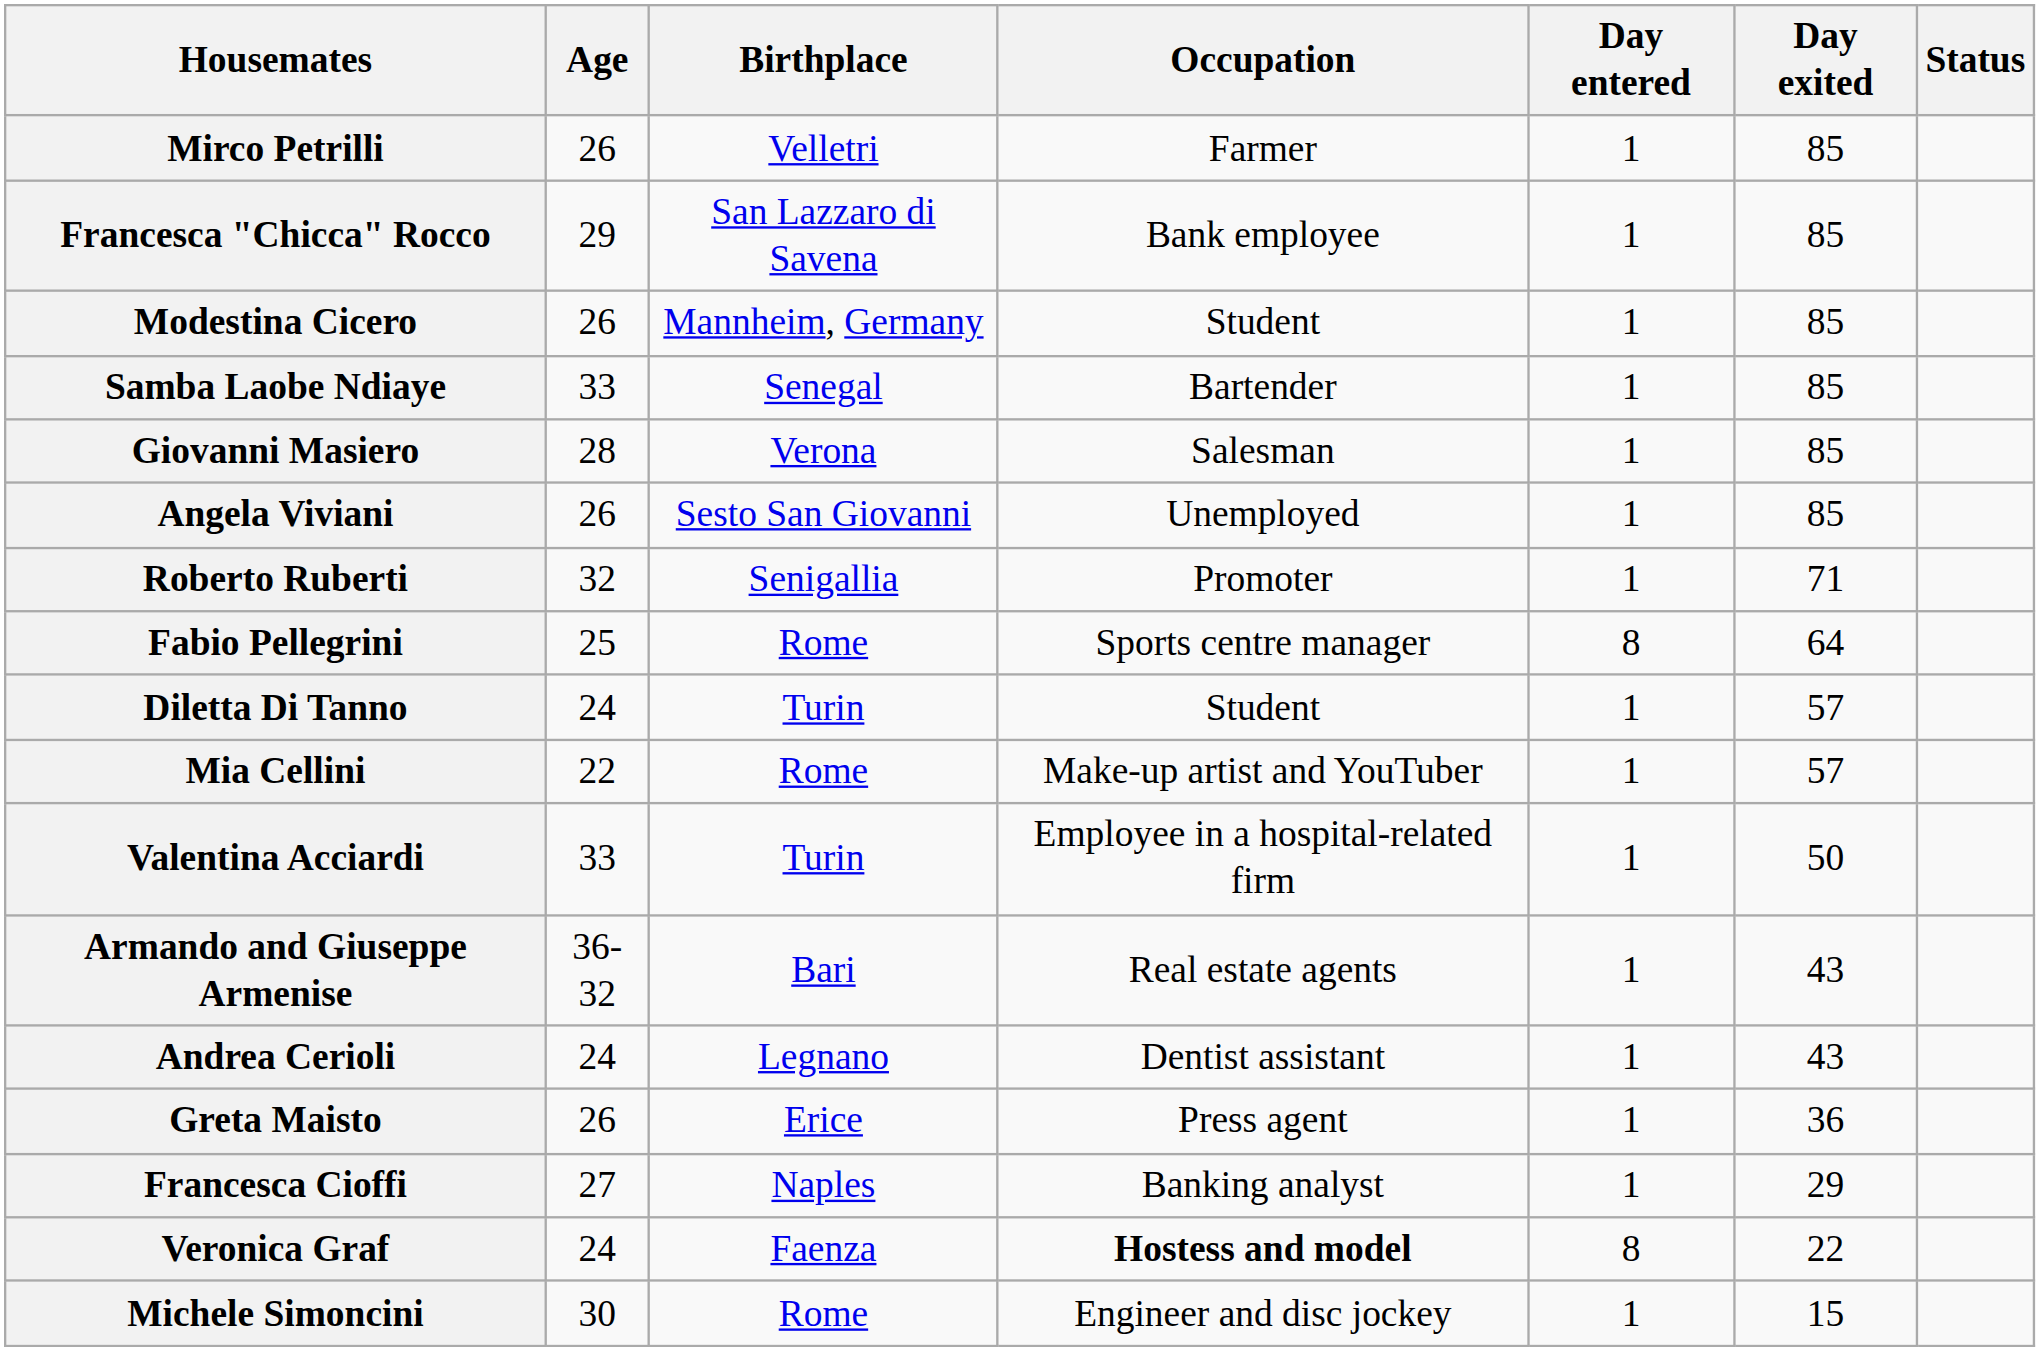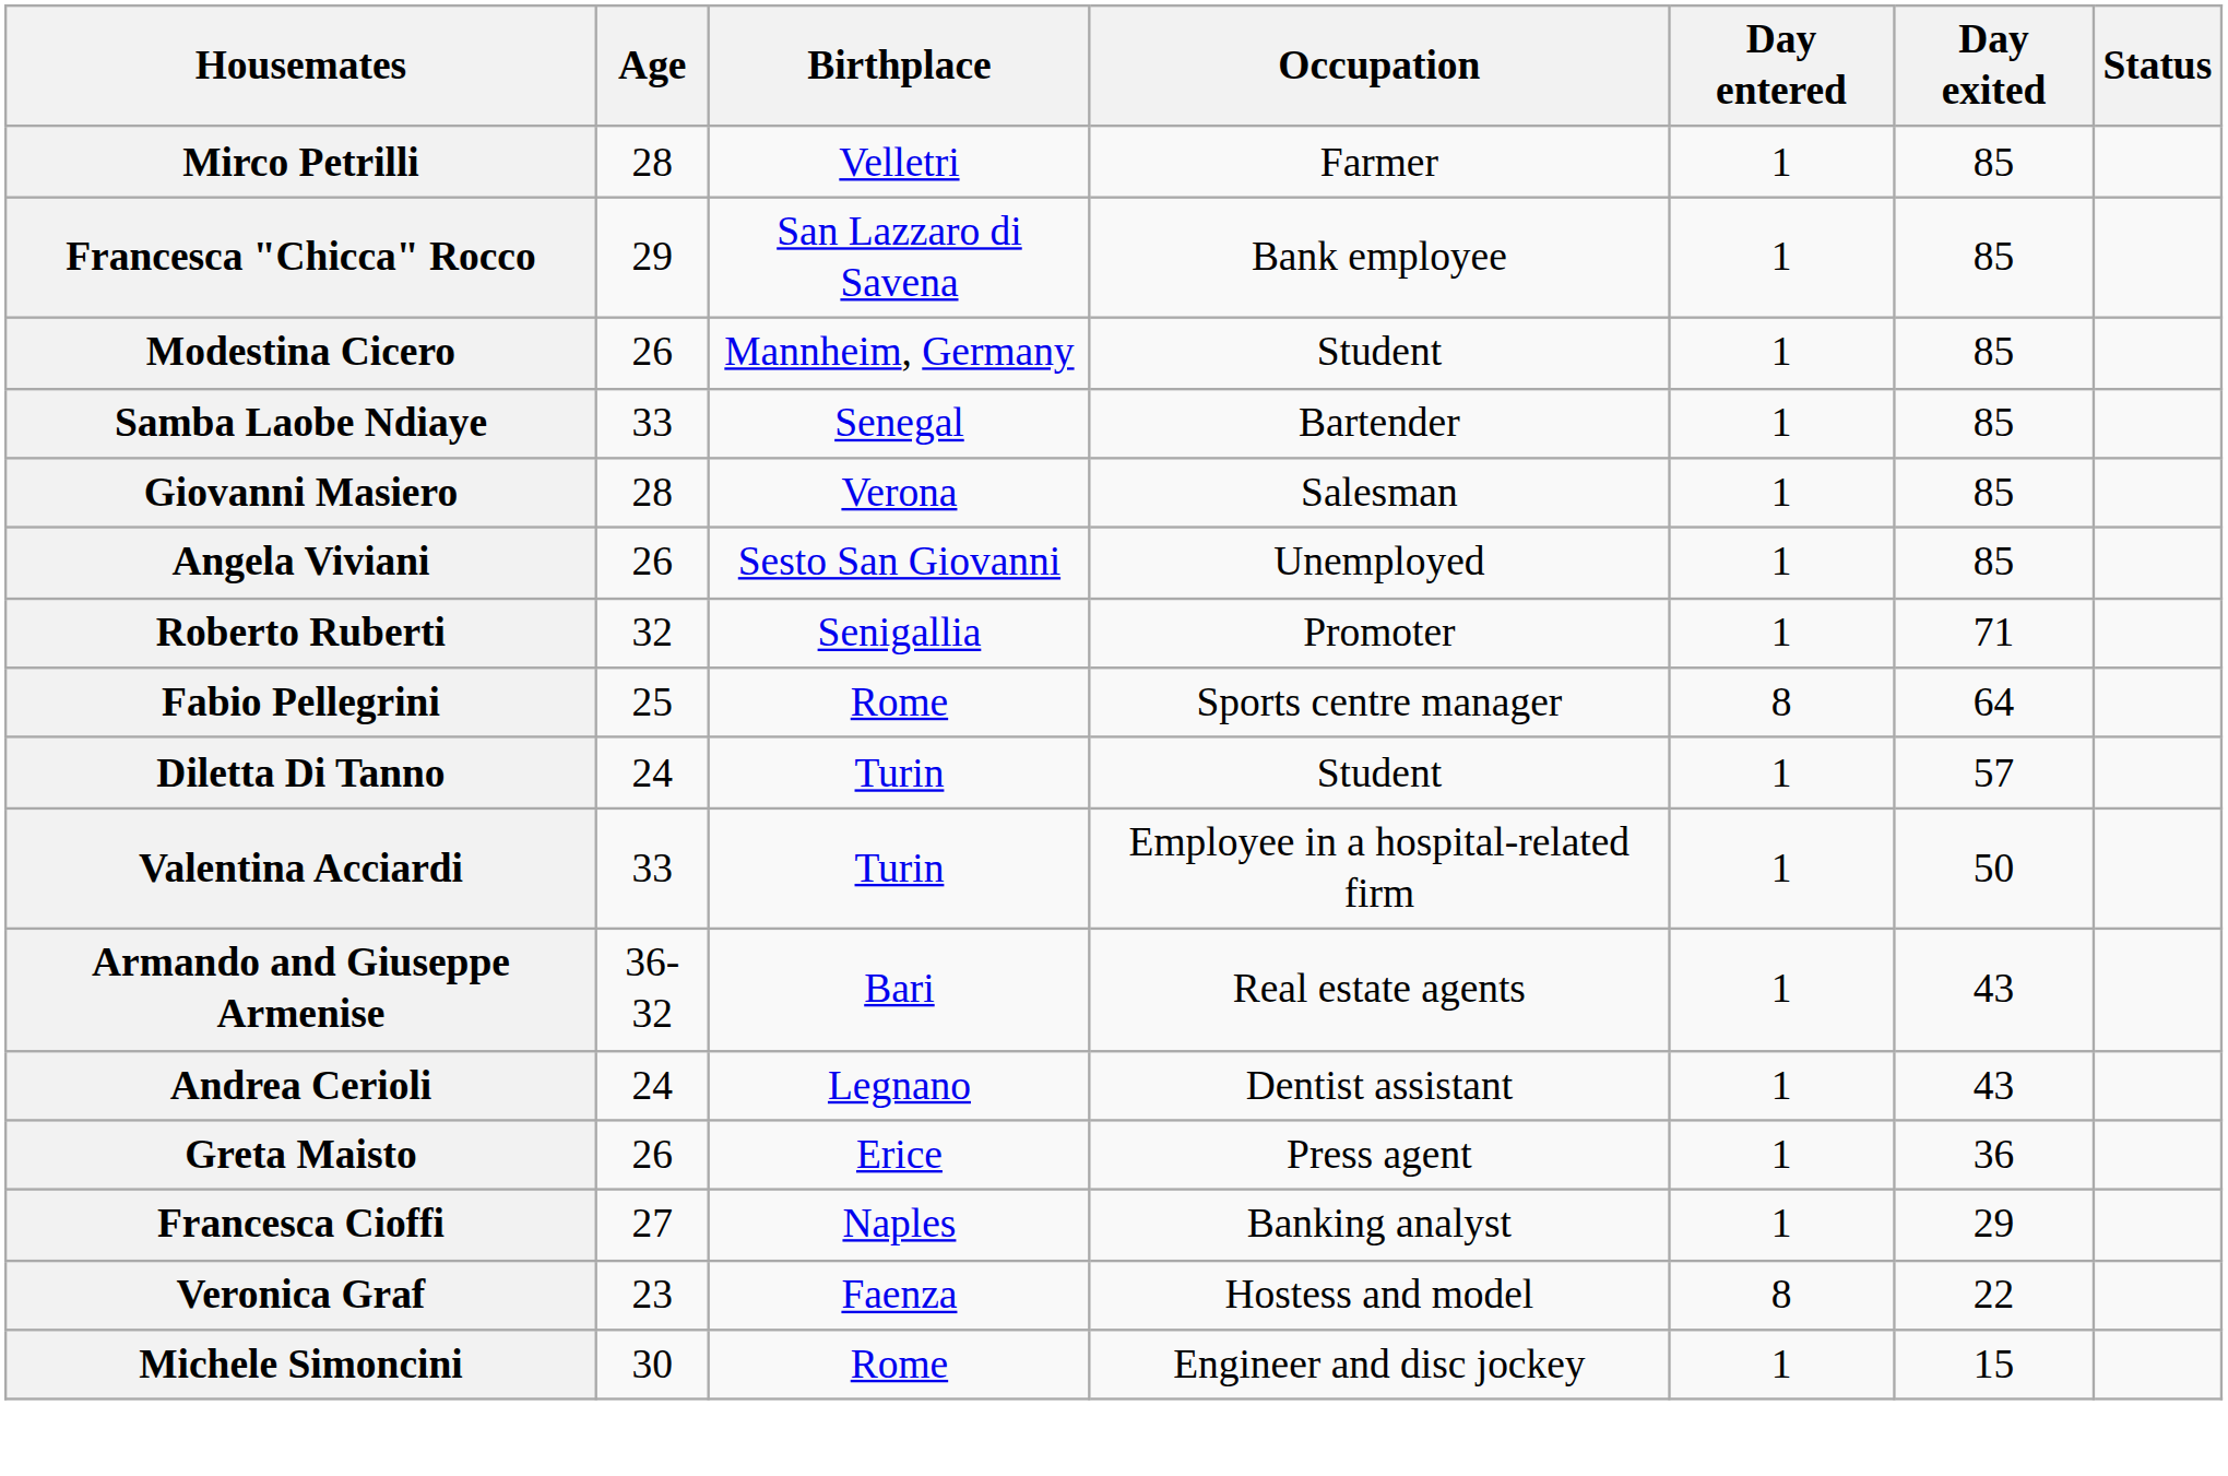Mirco Petrilli | Age: 26 -> 28
- row: Mia Cellini | 22 | Rome | Make-up artist and YouTuber | 1 | 57
Veronica Graf | Age: 24 -> 23
Veronica Graf | Occupation: bold -> normal
